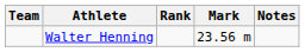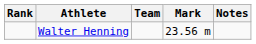columns swapped: Rank <-> Team
